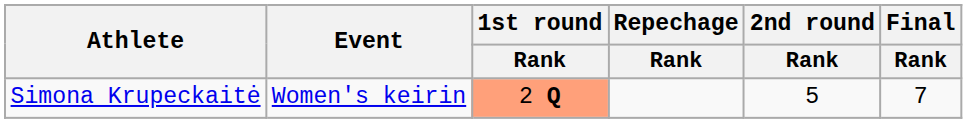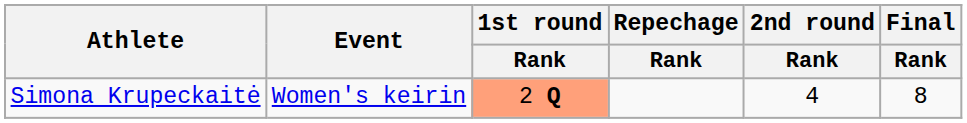Simona Krupeckaitė | 2nd round / Rank: 5 -> 4
Simona Krupeckaitė | Final / Rank: 7 -> 8
